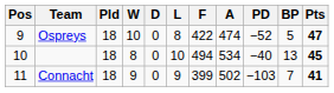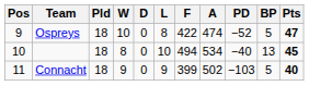Connacht | BP: 7 -> 5
Connacht | Pts: 41 -> 40
